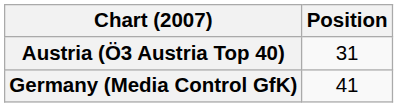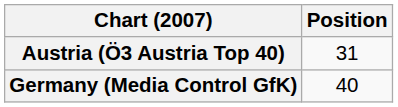Germany (Media Control GfK) | Position: 41 -> 40
